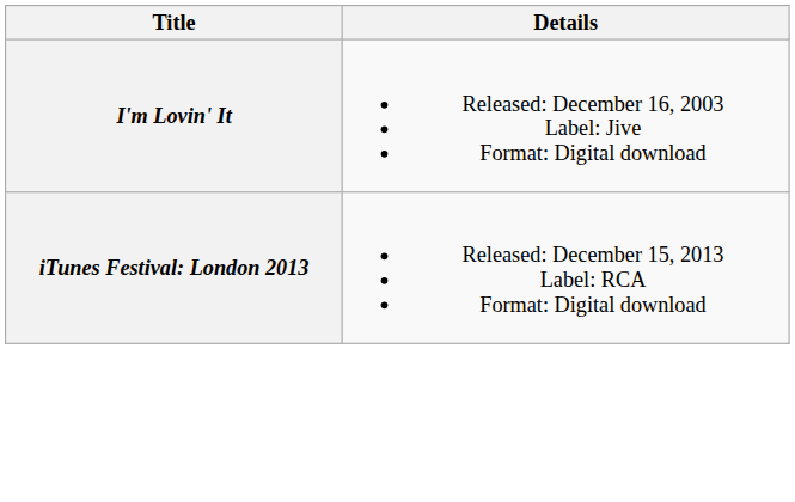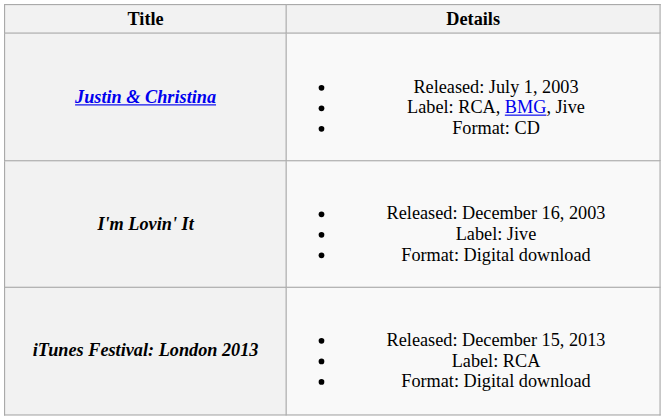+ row: Justin & Christina | Released: July 1, 2003 Label: RCA, BMG, Jive Format: CD
